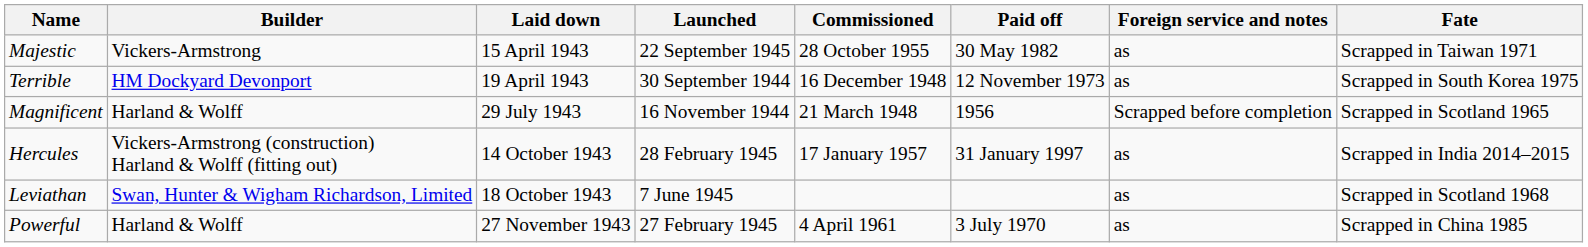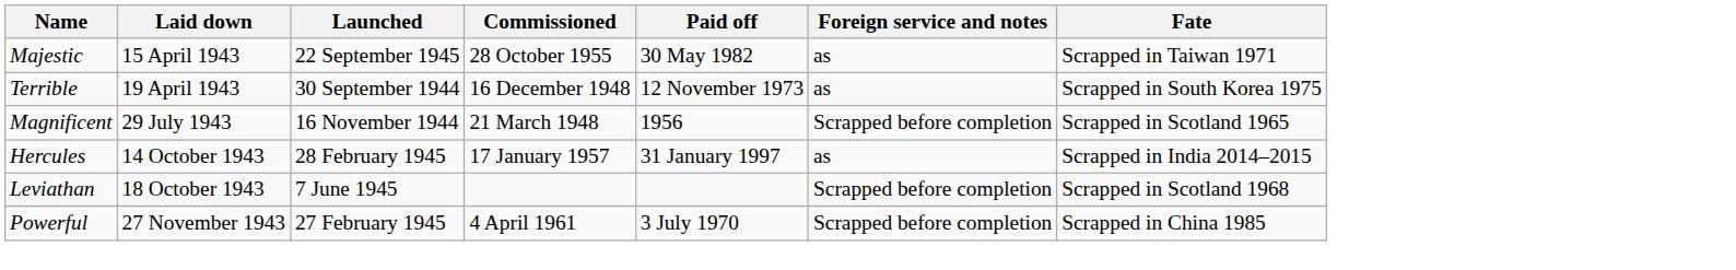- column: Builder | Vickers-Armstrong | HM Dockyard Devonport | Harland & Wolff | Vickers-Armstrong (construction) Harland & Wolff (fitting out) | Swan, Hunter & Wigham Richardson, Limited | Harland & Wolff
Leviathan | Foreign service and notes: as -> Scrapped before completion
Powerful | Foreign service and notes: as -> Scrapped before completion
